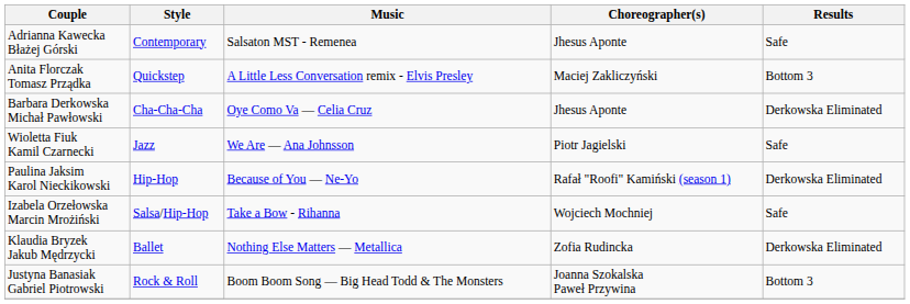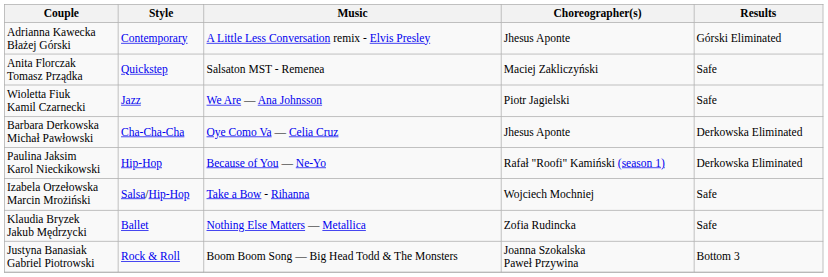Adrianna Kawecka Błażej Górski | Music: Salsaton MST - Remenea -> A Little Less Conversation remix - Elvis Presley
Adrianna Kawecka Błażej Górski | Results: Safe -> Górski Eliminated
Anita Florczak Tomasz Prządka | Music: A Little Less Conversation remix - Elvis Presley -> Salsaton MST - Remenea
Anita Florczak Tomasz Prządka | Results: Bottom 3 -> Safe
rows swapped: Wioletta Fiuk Kamil Czarnecki <-> Barbara Derkowska Michał Pawłowski
Klaudia Bryzek Jakub Mędrzycki | Results: Derkowska Eliminated -> Safe
